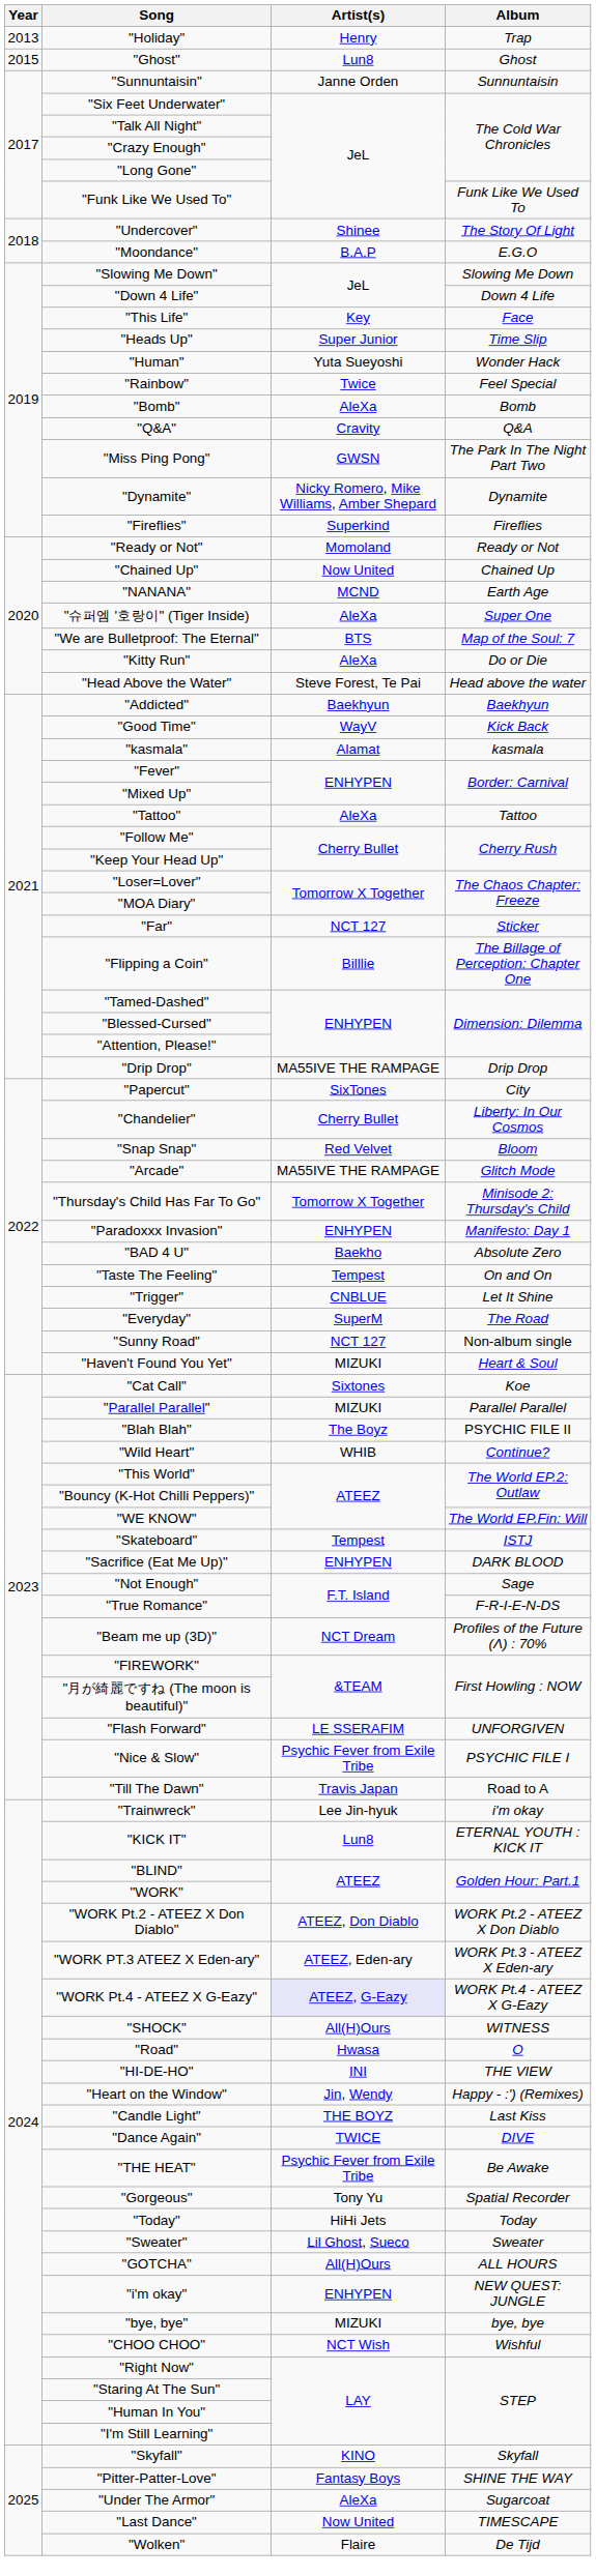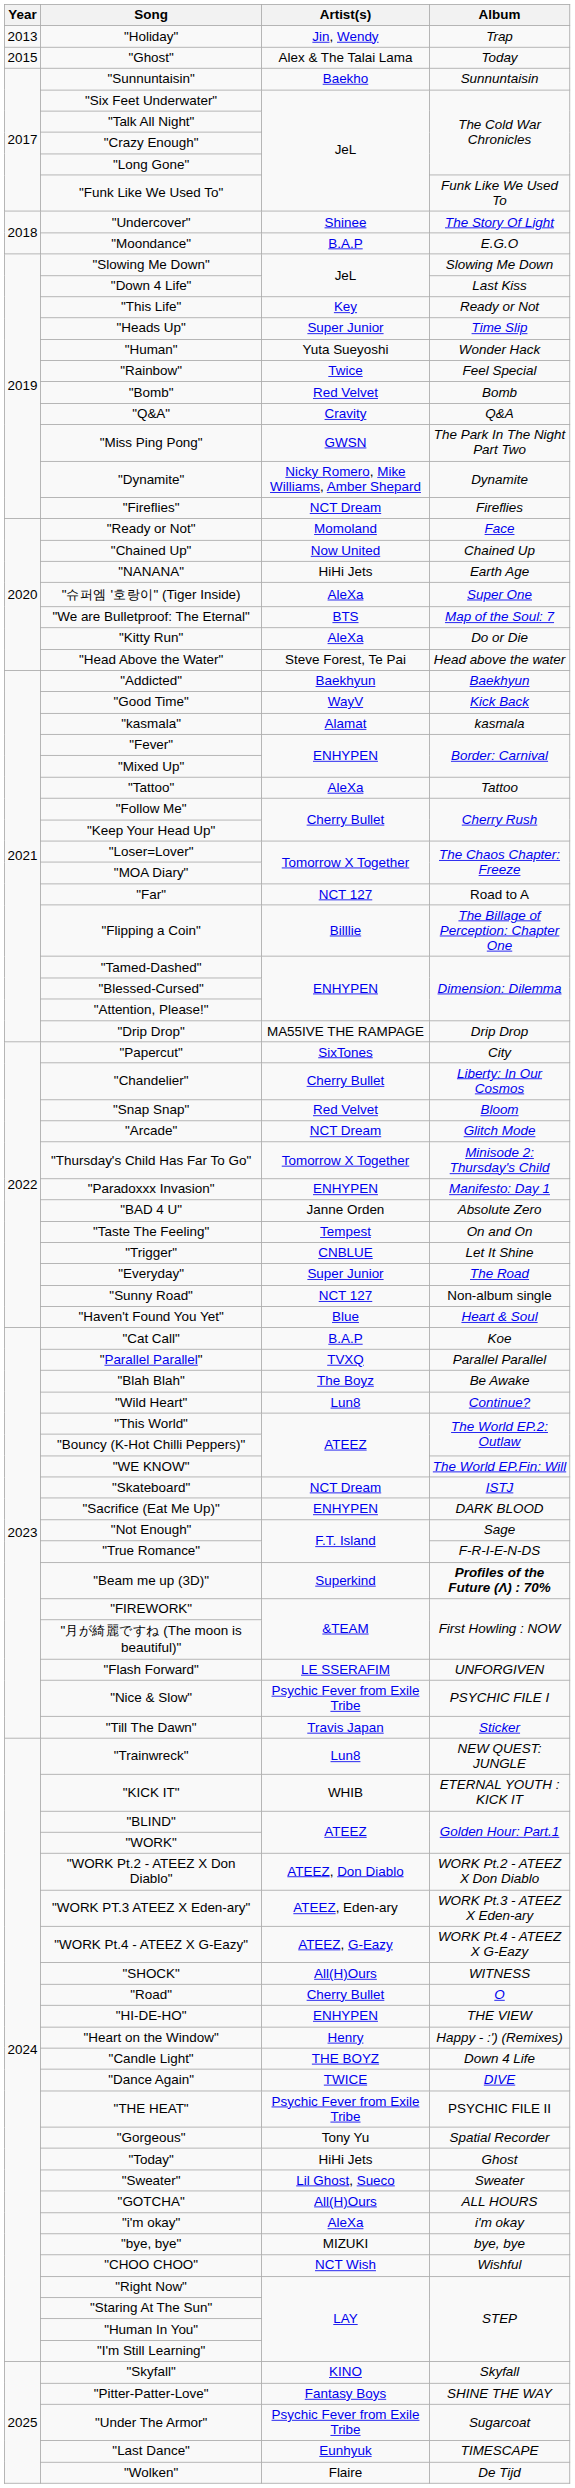"Holiday" | Artist(s): Henry -> Jin, Wendy
"Ghost" | Artist(s): Lun8 -> Alex & The Talai Lama
"Ghost" | Album: Ghost -> Today
"Sunnuntaisin" | Artist(s): Janne Orden -> Baekho
"Down 4 Life" | Album: Down 4 Life -> Last Kiss
"This Life" | Album: Face -> Ready or Not
"Bomb" | Artist(s): AleXa -> Red Velvet
"Fireflies" | Artist(s): Superkind -> NCT Dream
"Ready or Not" | Album: Ready or Not -> Face
"NANANA" | Artist(s): MCND -> HiHi Jets
"Far" | Album: Sticker -> Road to A
"Arcade" | Artist(s): MA55IVE THE RAMPAGE -> NCT Dream
"BAD 4 U" | Artist(s): Baekho -> Janne Orden
"Everyday" | Artist(s): SuperM -> Super Junior
"Haven't Found You Yet" | Artist(s): MIZUKI -> Blue
"Cat Call" | Artist(s): Sixtones -> B.A.P
"Parallel Parallel" | Artist(s): MIZUKI -> TVXQ
"Blah Blah" | Album: PSYCHIC FILE II -> Be Awake
"Wild Heart" | Artist(s): WHIB -> Lun8
"Skateboard" | Artist(s): Tempest -> NCT Dream
"Beam me up (3D)" | Artist(s): NCT Dream -> Superkind
"Beam me up (3D)" | Album: normal -> bold
"Till The Dawn" | Album: Road to A -> Sticker
"Trainwreck" | Artist(s): Lee Jin-hyuk -> Lun8
"Trainwreck" | Album: i'm okay -> NEW QUEST: JUNGLE
"KICK IT" | Artist(s): Lun8 -> WHIB
"WORK Pt.4 - ATEEZ X G-Eazy" | Artist(s): lavender background -> no background
"Road" | Artist(s): Hwasa -> Cherry Bullet
"HI-DE-HO" | Artist(s): INI -> ENHYPEN
"Heart on the Window" | Artist(s): Jin, Wendy -> Henry
"Candle Light" | Album: Last Kiss -> Down 4 Life
"THE HEAT" | Album: Be Awake -> PSYCHIC FILE II
"Today" | Album: Today -> Ghost
"i'm okay" | Artist(s): ENHYPEN -> AleXa
"i'm okay" | Album: NEW QUEST: JUNGLE -> i'm okay
"Under The Armor" | Artist(s): AleXa -> Psychic Fever from Exile Tribe
"Last Dance" | Artist(s): Now United -> Eunhyuk
